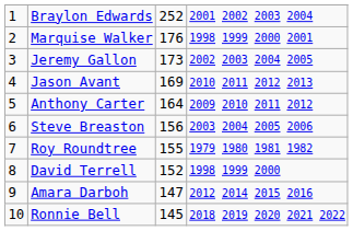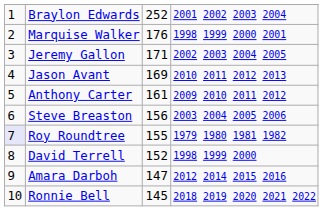Jeremy Gallon | column 3: 173 -> 171
Anthony Carter | column 3: 164 -> 161
Roy Roundtree | column 1: no background -> lavender background
